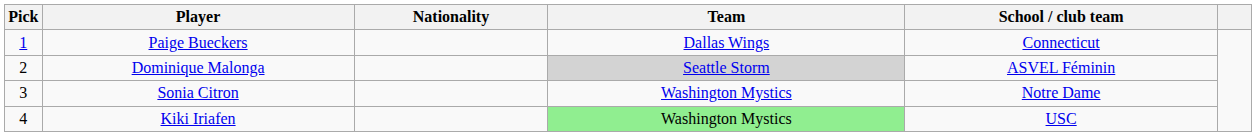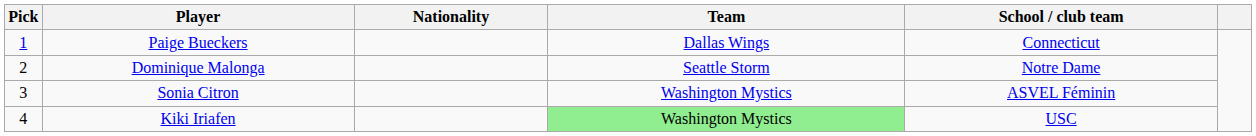Dominique Malonga | Team: lightgrey background -> no background
Dominique Malonga | School / club team: ASVEL Féminin -> Notre Dame
Sonia Citron | School / club team: Notre Dame -> ASVEL Féminin
